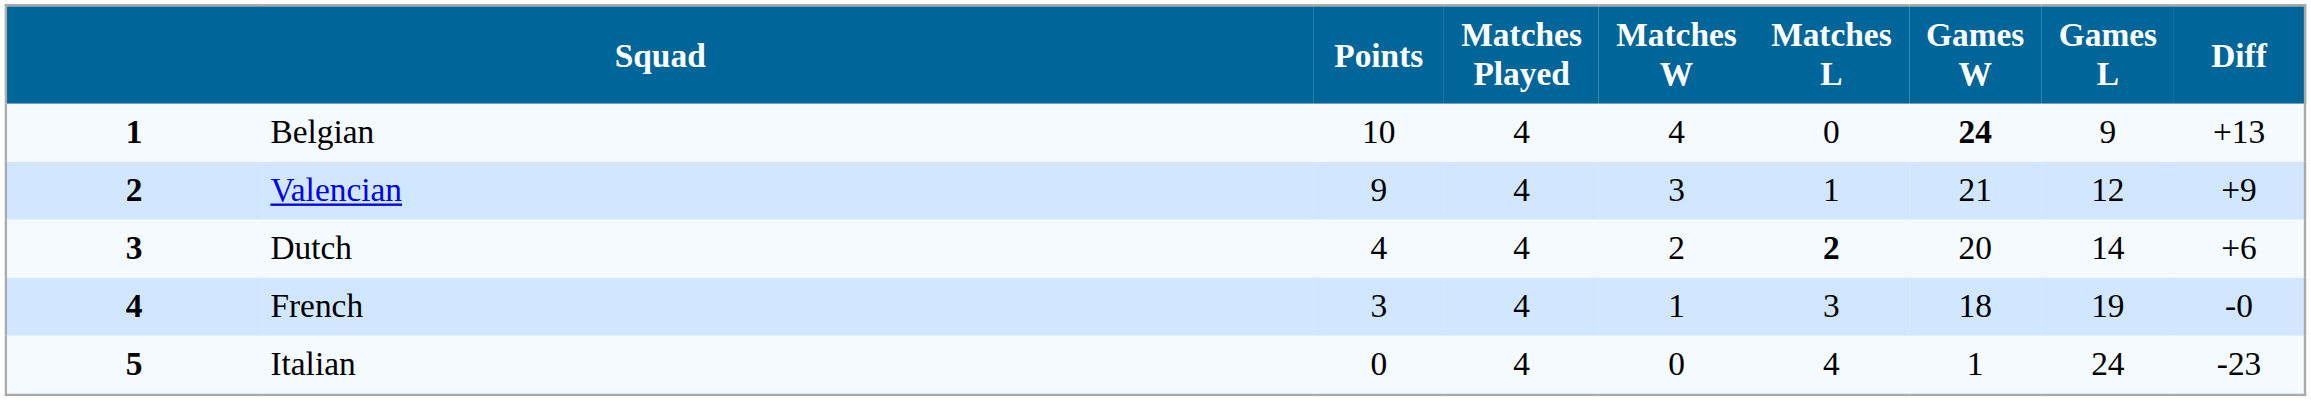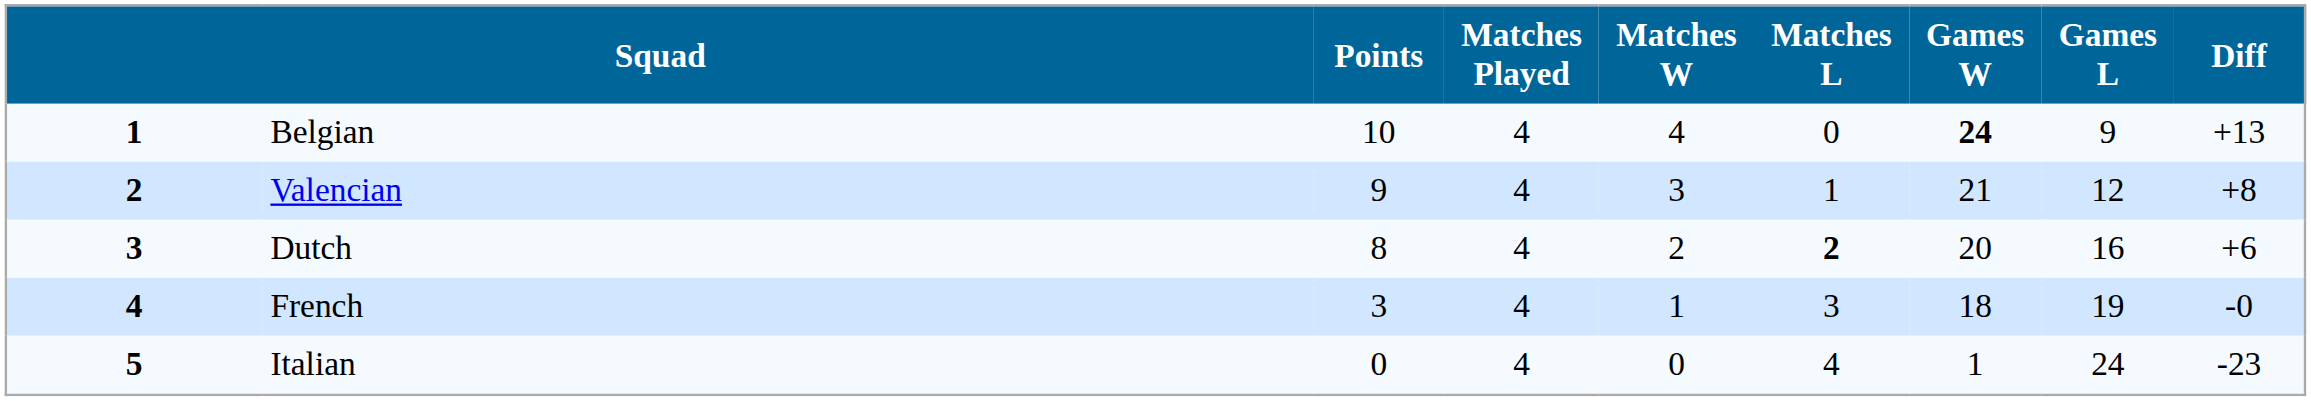Valencian | Diff: +9 -> +8
Dutch | Points: 4 -> 8
Dutch | Games L: 14 -> 16
